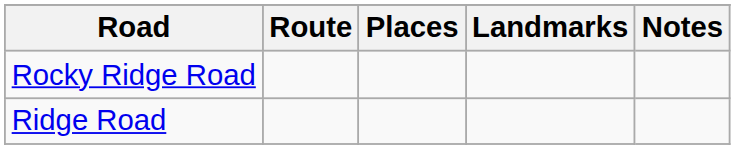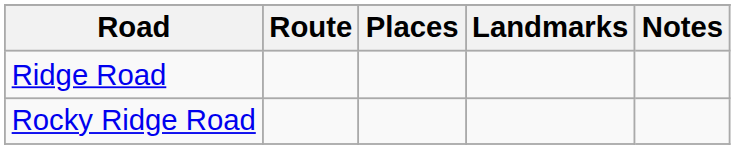rows swapped: Ridge Road <-> Rocky Ridge Road
